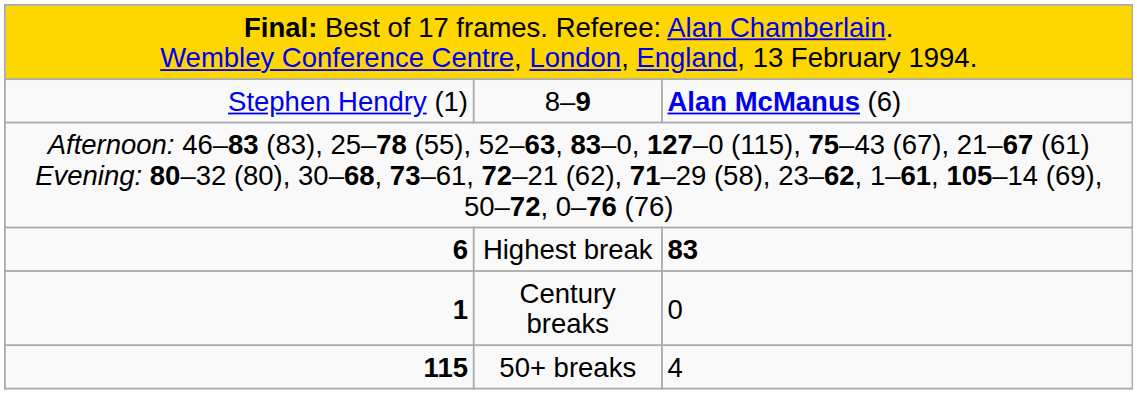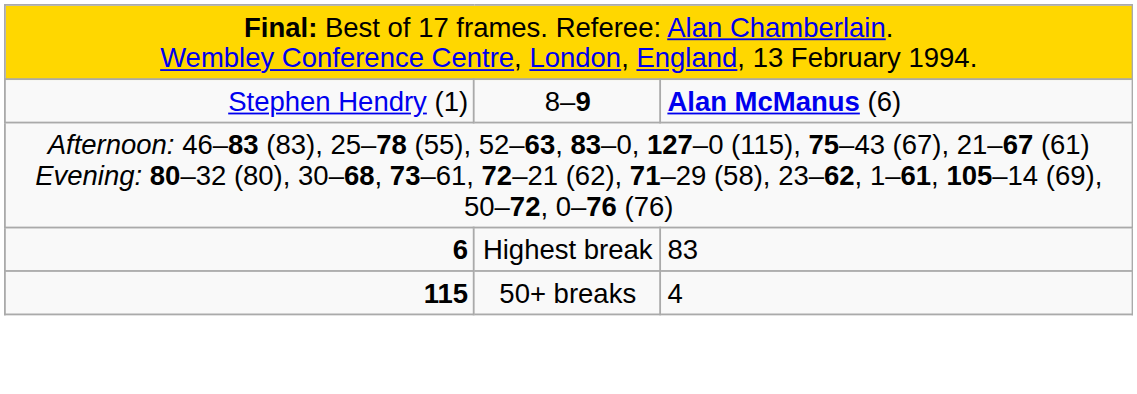Highest break | column 3: bold -> normal
- row: 1 | Century breaks | 0
